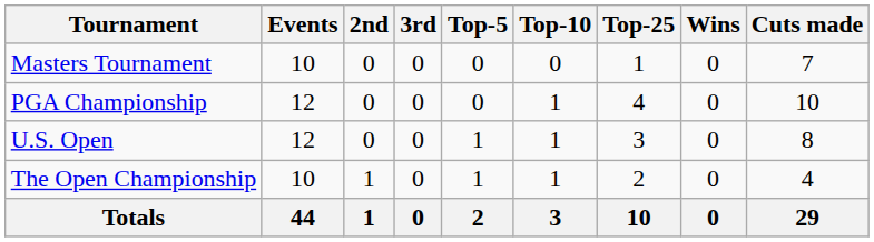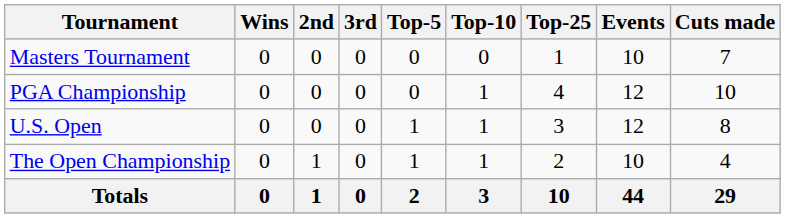columns swapped: Wins <-> Events
